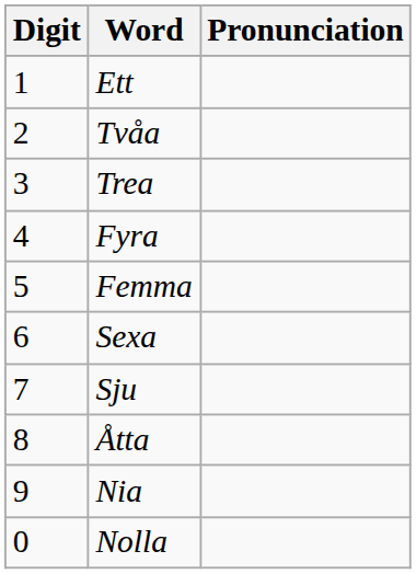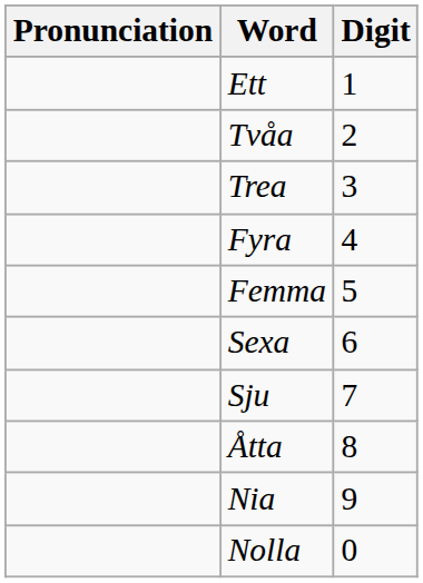columns swapped: Digit <-> Pronunciation
